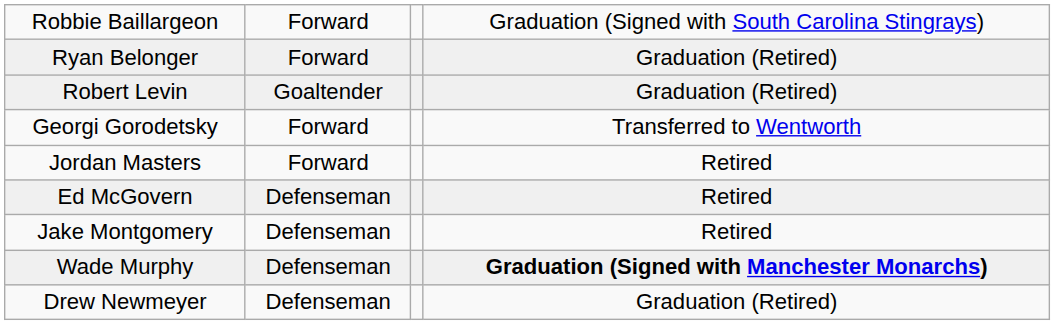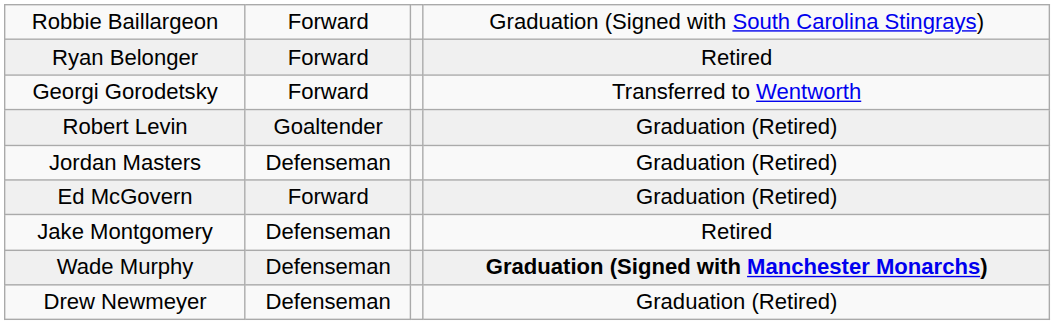Ryan Belonger | column 4: Graduation (Retired) -> Retired
rows swapped: Georgi Gorodetsky <-> Robert Levin
Jordan Masters | column 2: Forward -> Defenseman
Jordan Masters | column 4: Retired -> Graduation (Retired)
Ed McGovern | column 2: Defenseman -> Forward
Ed McGovern | column 4: Retired -> Graduation (Retired)
